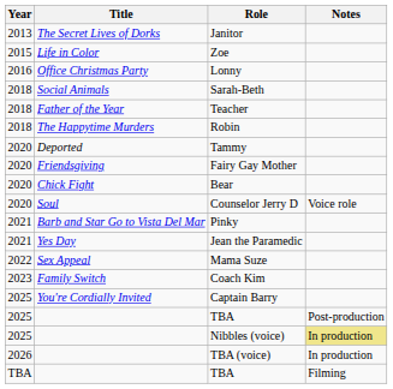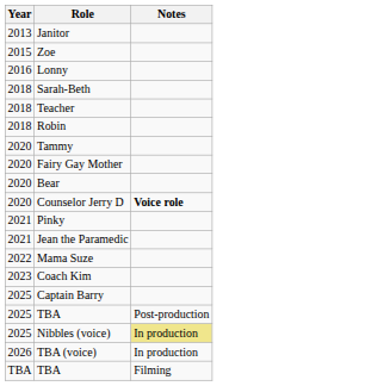- column: Title | The Secret Lives of Dorks | Life in Color | Office Christmas Party | Social Animals | Father of the Year | The Happytime Murders | Deported | Friendsgiving | Chick Fight | Soul | Barb and Star Go to Vista Del Mar | Yes Day | Sex Appeal | Family Switch | You're Cordially Invited
Counselor Jerry D | Notes: normal -> bold
